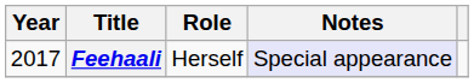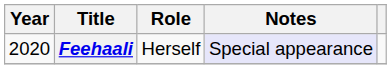Feehaali | Year: 2017 -> 2020
